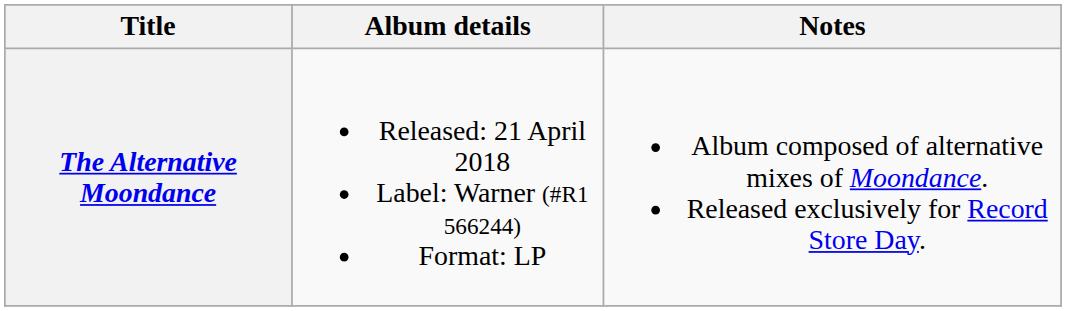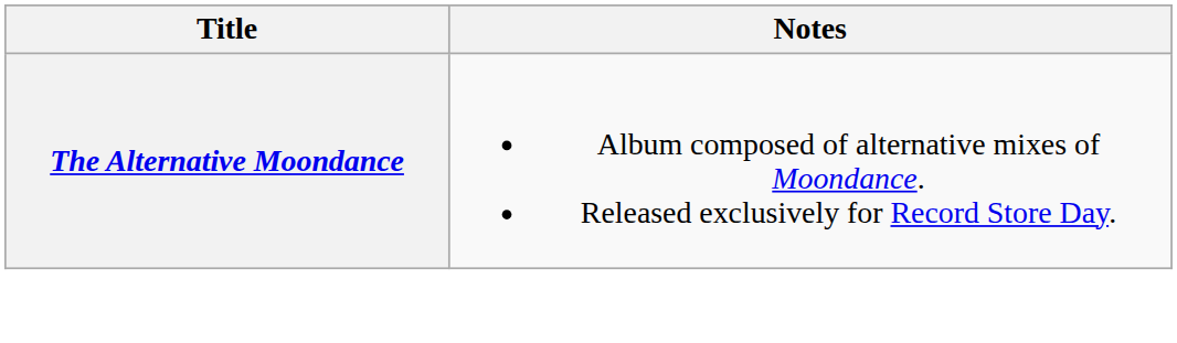- column: Album details | Released: 21 April 2018 Label: Warner (#R1 566244) Format: LP
